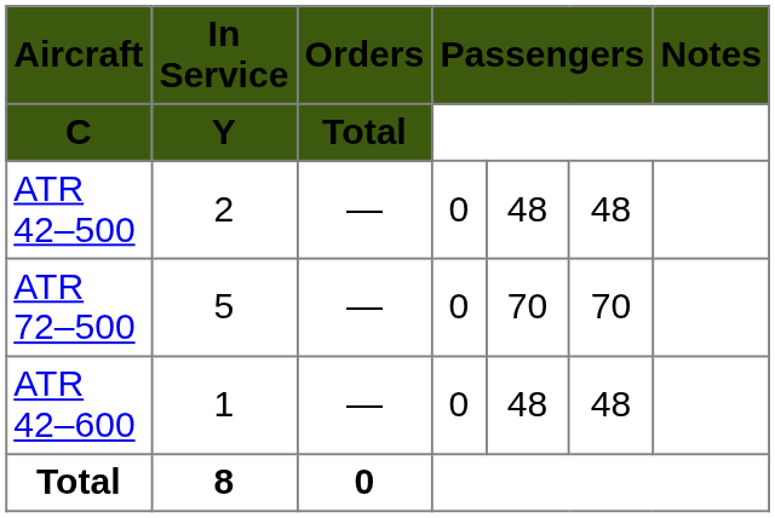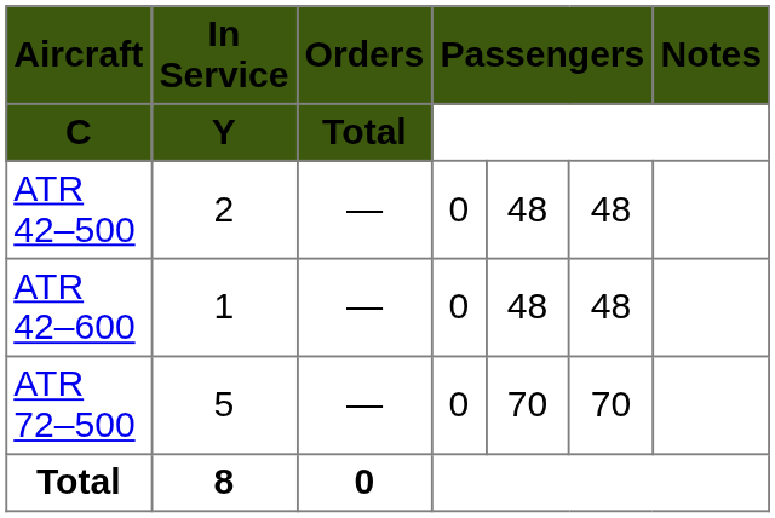rows swapped: ATR 42–600 <-> ATR 72–500
